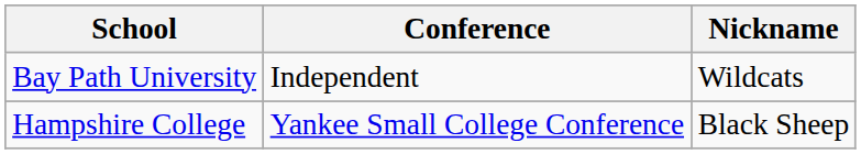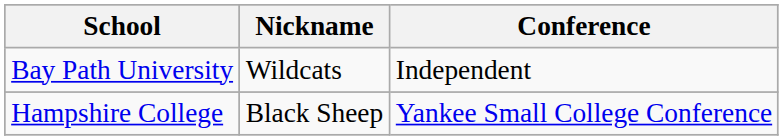columns swapped: Nickname <-> Conference
